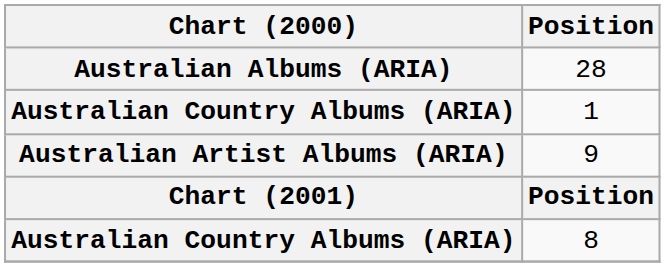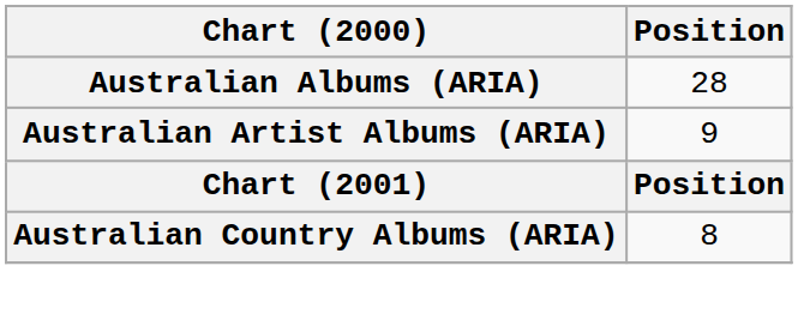- row: Australian Country Albums (ARIA) | 1
